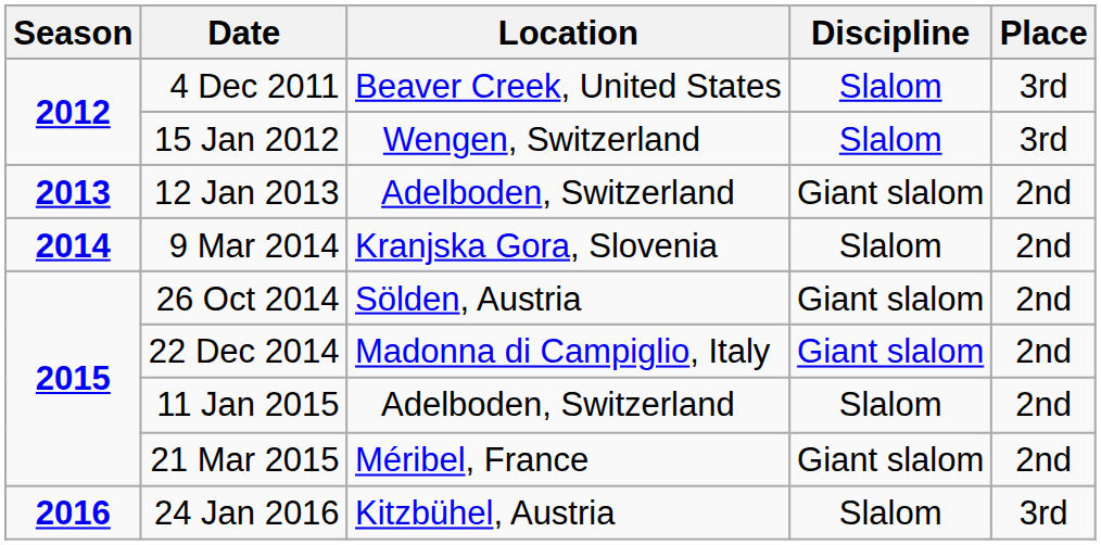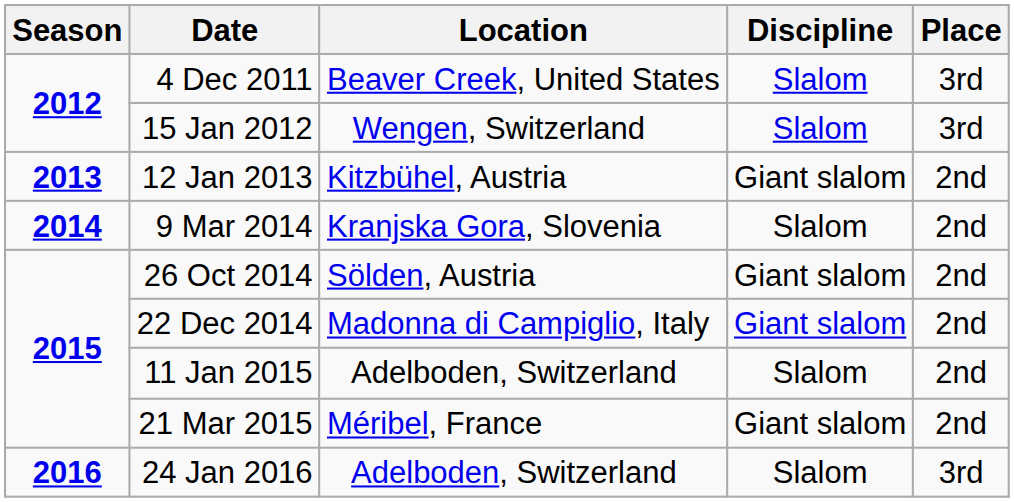12 Jan 2013 | Location: Adelboden, Switzerland -> Kitzbühel, Austria
24 Jan 2016 | Location: Kitzbühel, Austria -> Adelboden, Switzerland
